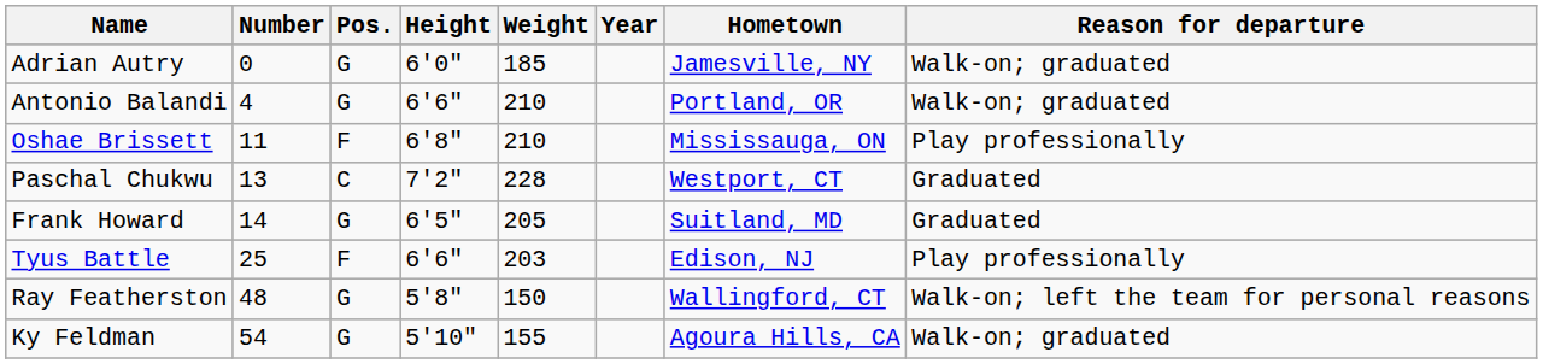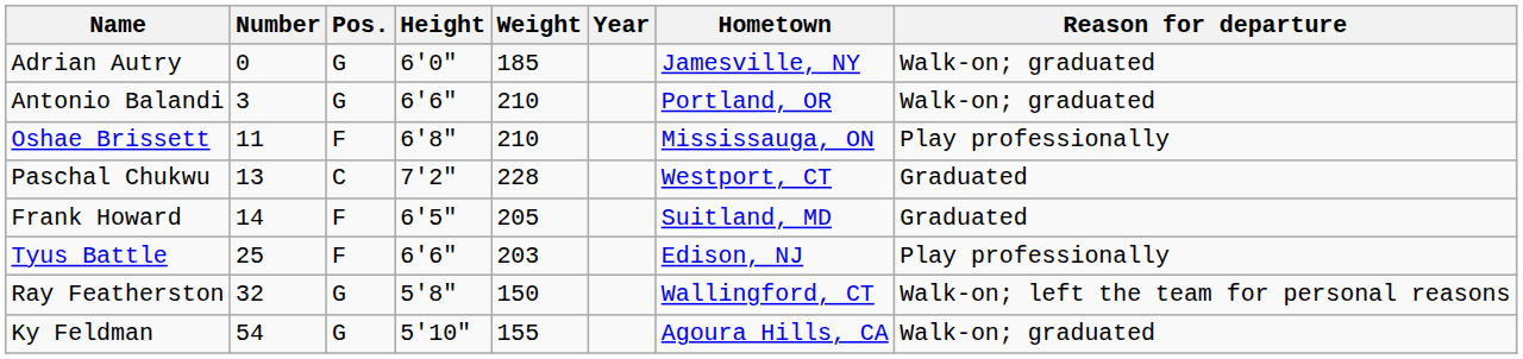Antonio Balandi | Number: 4 -> 3
Frank Howard | Pos.: G -> F
Ray Featherston | Number: 48 -> 32
